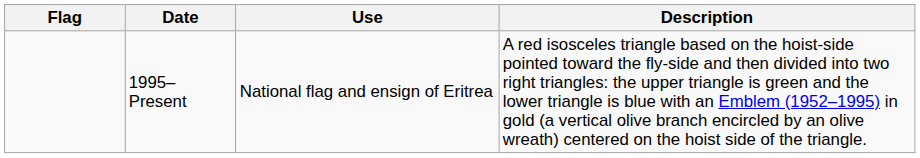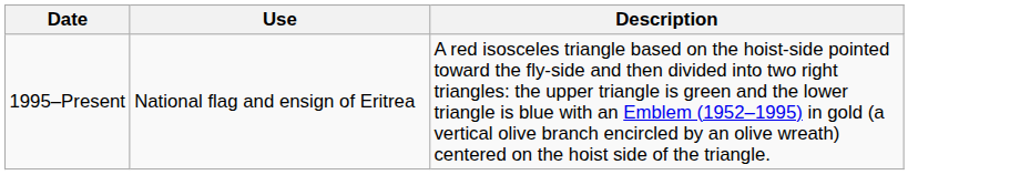- column: Flag
